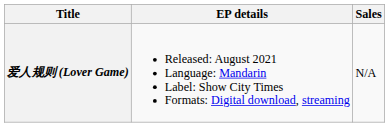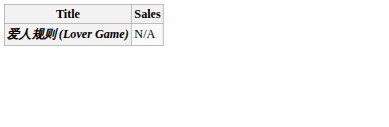- column: EP details | Released: August 2021 Language: Mandarin Label: Show City Times Formats: Digital download, streaming
